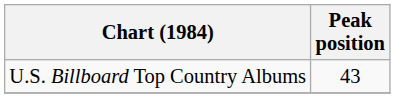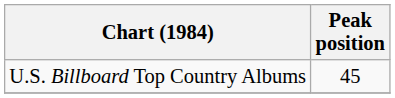U.S. Billboard Top Country Albums | Peak position: 43 -> 45
